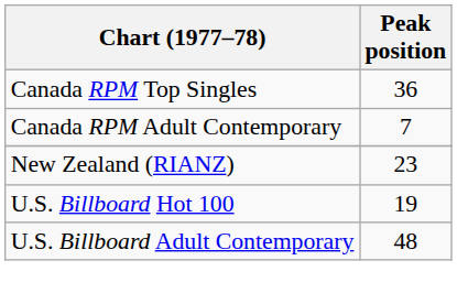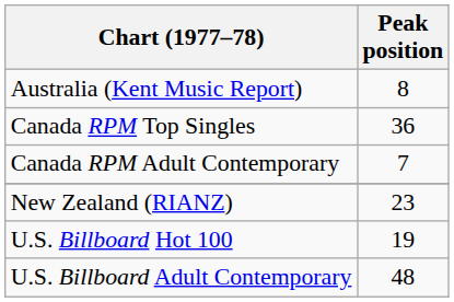+ row: Australia (Kent Music Report) | 8
